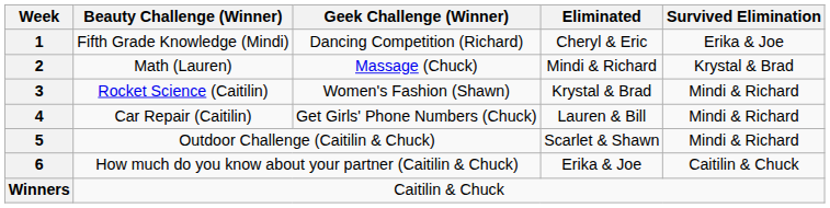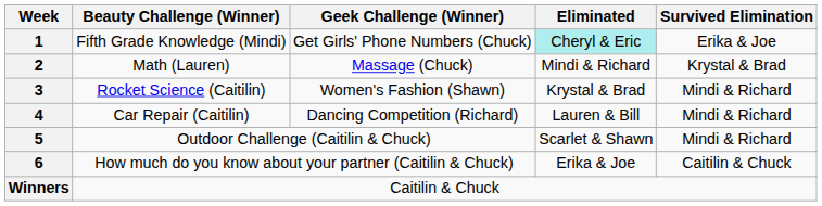1 | Geek Challenge (Winner): Dancing Competition (Richard) -> Get Girls' Phone Numbers (Chuck)
1 | Eliminated: no background -> paleturquoise background
4 | Geek Challenge (Winner): Get Girls' Phone Numbers (Chuck) -> Dancing Competition (Richard)
